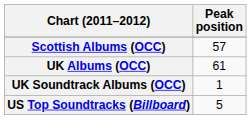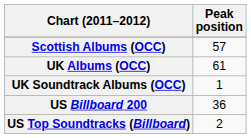+ row: US Billboard 200 | 36
US Top Soundtracks (Billboard) | Peak position: 5 -> 2
